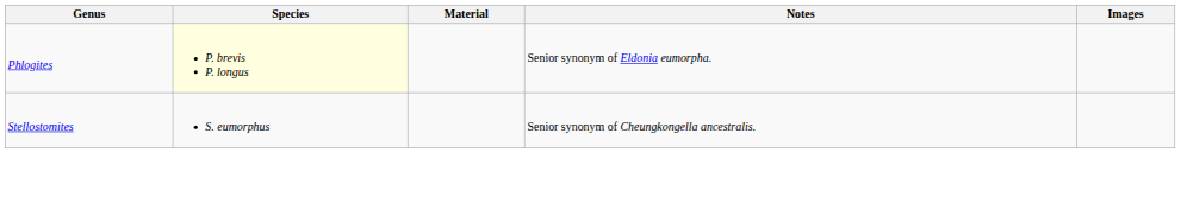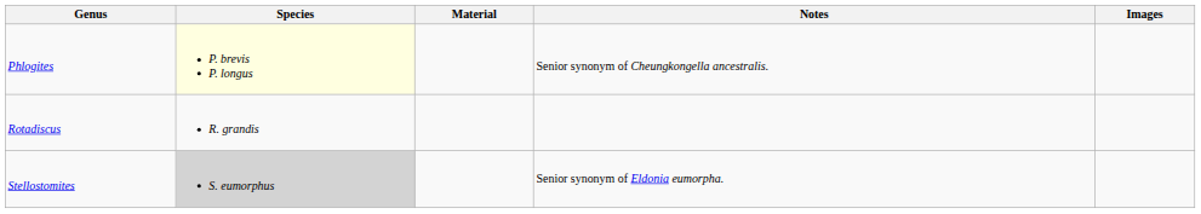Phlogites | Notes: Senior synonym of Eldonia eumorpha. -> Senior synonym of Cheungkongella ancestralis.
+ row: Rotadiscus | R. grandis
Stellostomites | Species: no background -> lightgrey background
Stellostomites | Notes: Senior synonym of Cheungkongella ancestralis. -> Senior synonym of Eldonia eumorpha.
